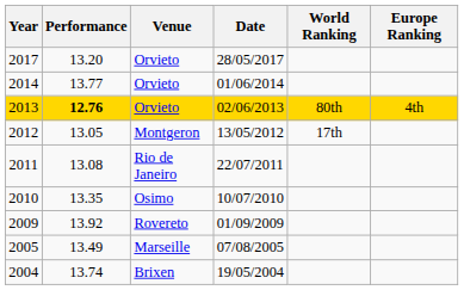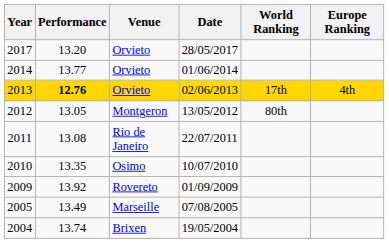2013 | World Ranking: 80th -> 17th
2012 | World Ranking: 17th -> 80th
